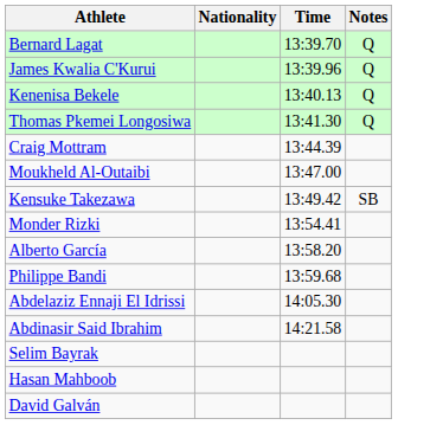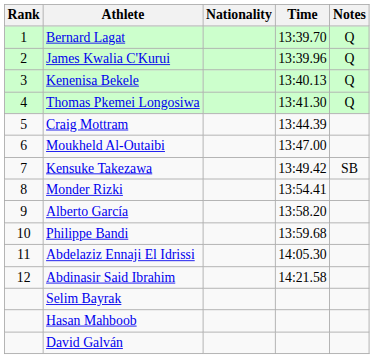+ column: Rank | 1 | 2 | 3 | 4 | 5 | 6 | 7 | 8 | 9 | 10 | 11 | 12
